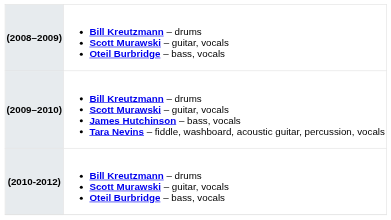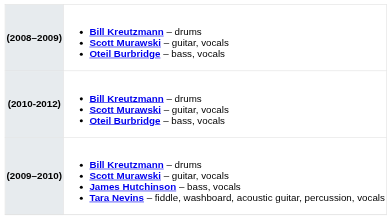rows swapped: (2009–2010) <-> (2010-2012)
